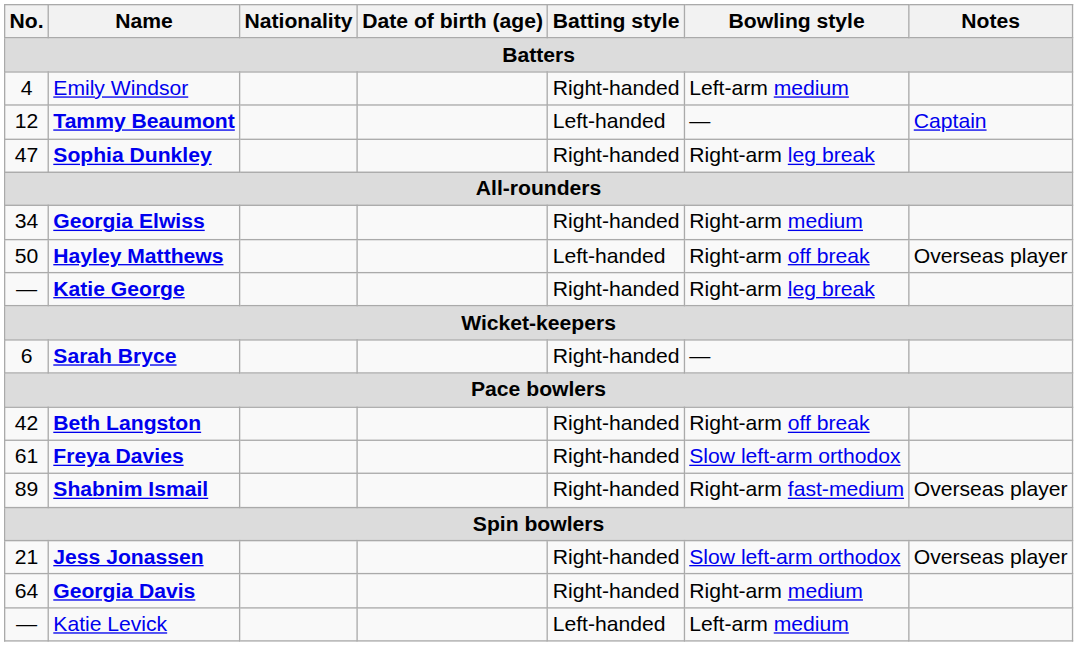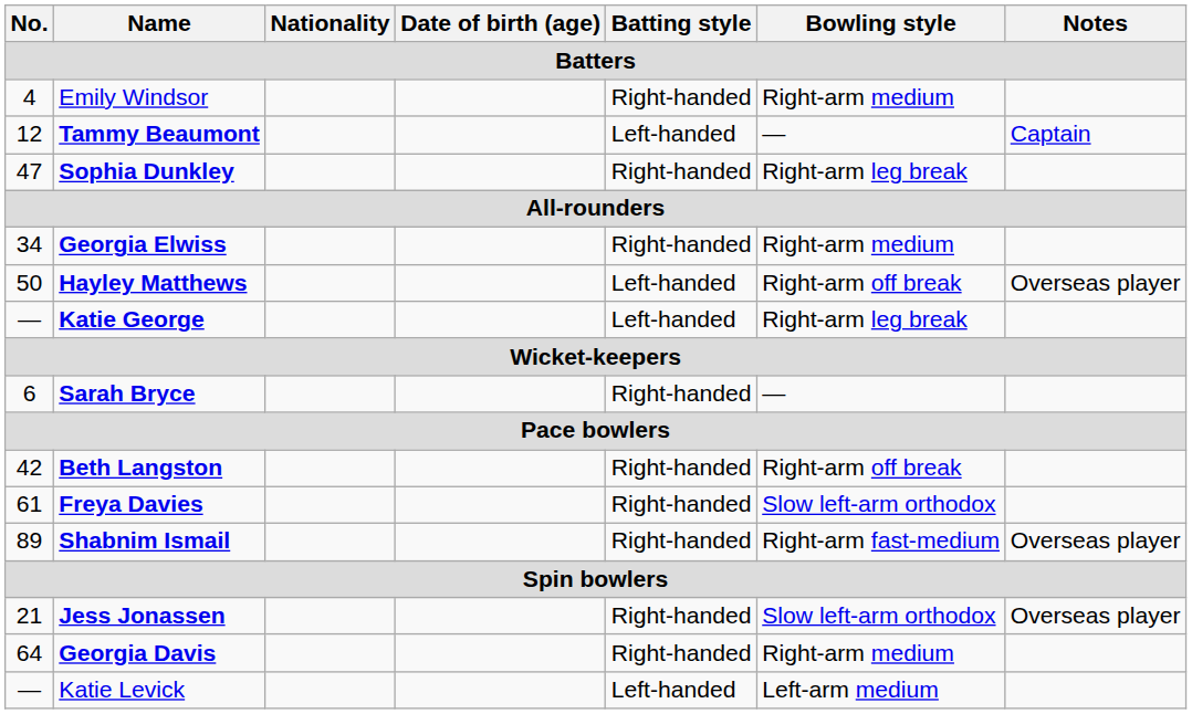Emily Windsor | Bowling style: Left-arm medium -> Right-arm medium
Katie George | Batting style: Right-handed -> Left-handed
